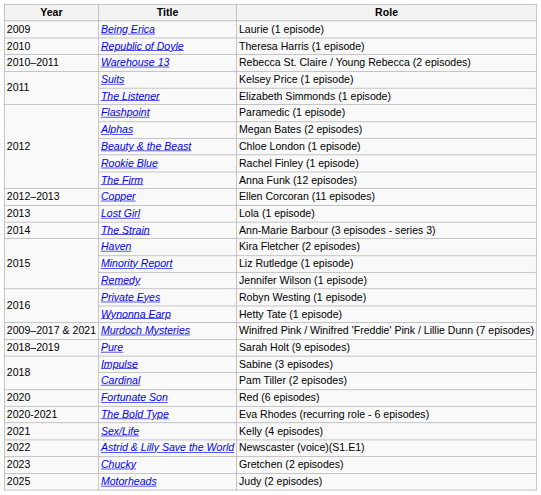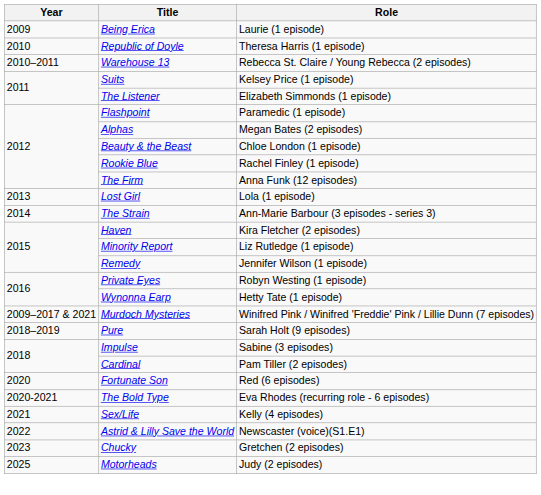- row: 2012–2013 | Copper | Ellen Corcoran (11 episodes)
